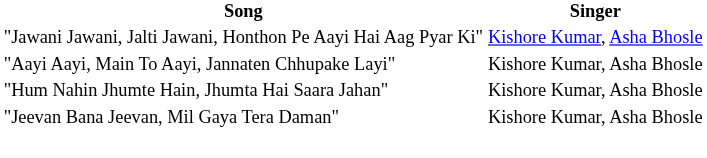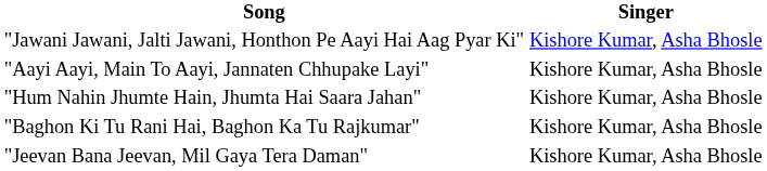+ row: "Baghon Ki Tu Rani Hai, Baghon Ka Tu Rajkumar" | Kishore Kumar, Asha Bhosle
